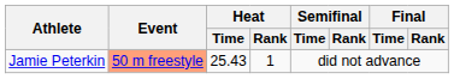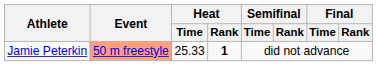Jamie Peterkin | Heat / Time: 25.43 -> 25.33
Jamie Peterkin | Heat / Rank: normal -> bold
